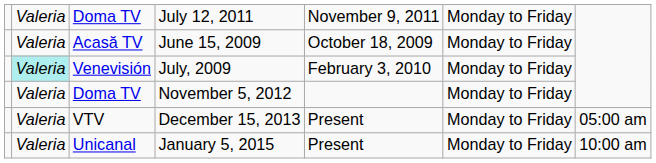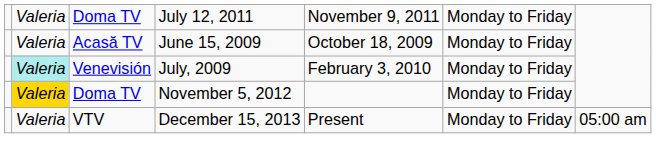Doma TV / November 5, 2012 | column 2: no background -> gold background
- row: Valeria | Unicanal | January 5, 2015 | Present | Monday to Friday | 10:00 am
